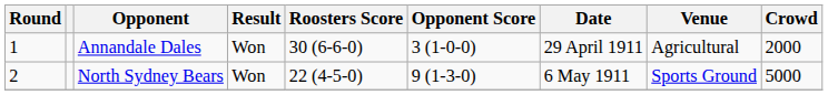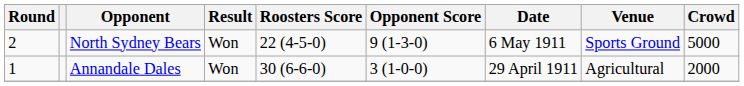rows swapped: Annandale Dales <-> North Sydney Bears
